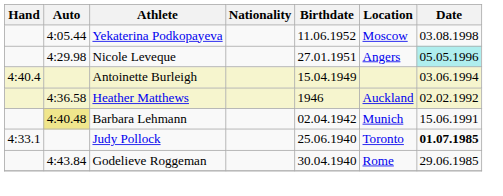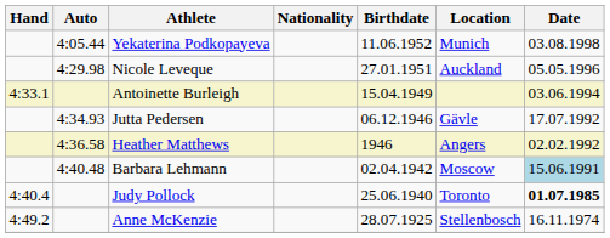Yekaterina Podkopayeva | Location: Moscow -> Munich
Nicole Leveque | Location: Angers -> Auckland
Nicole Leveque | Date: paleturquoise background -> no background
Antoinette Burleigh | Hand: 4:40.4 -> 4:33.1
+ row: 4:34.93 | Jutta Pedersen | 06.12.1946 | Gävle | 17.07.1992
Heather Matthews | Location: Auckland -> Angers
Barbara Lehmann | Auto: khaki background -> no background
Barbara Lehmann | Location: Munich -> Moscow
Barbara Lehmann | Date: no background -> lightblue background
Judy Pollock | Hand: 4:33.1 -> 4:40.4
- row: 4:43.84 | Godelieve Roggeman | 30.04.1940 | Rome | 29.06.1985
+ row: 4:49.2 | Anne McKenzie | 28.07.1925 | Stellenbosch | 16.11.1974
